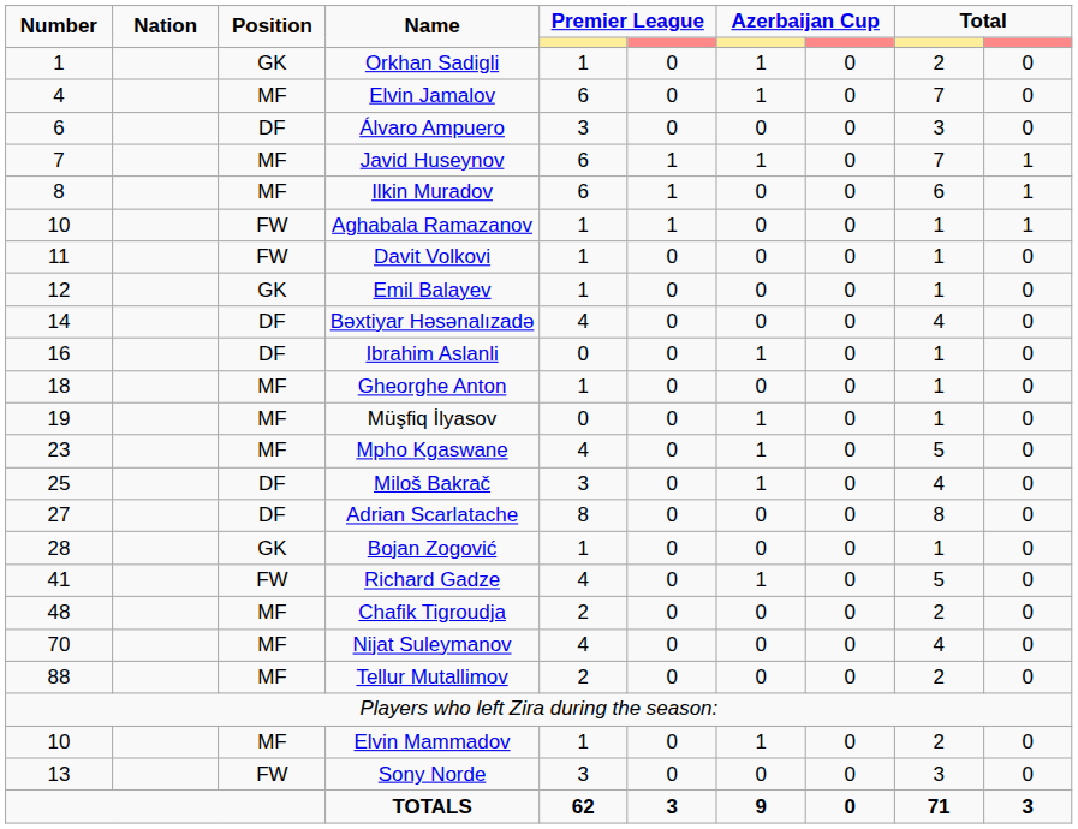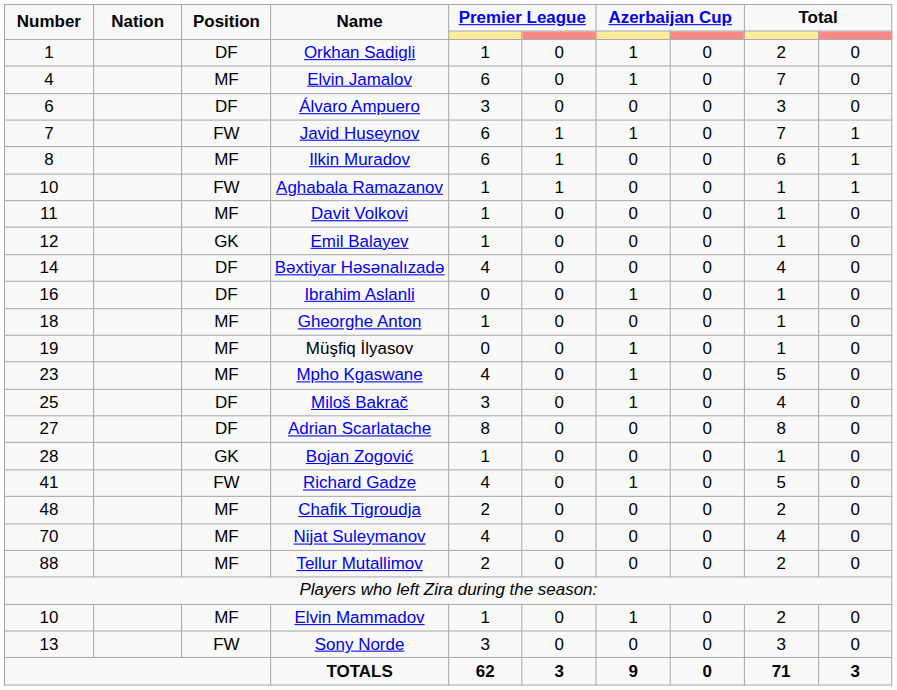Orkhan Sadigli | Position: GK -> DF
Javid Huseynov | Position: MF -> FW
Davit Volkovi | Position: FW -> MF
